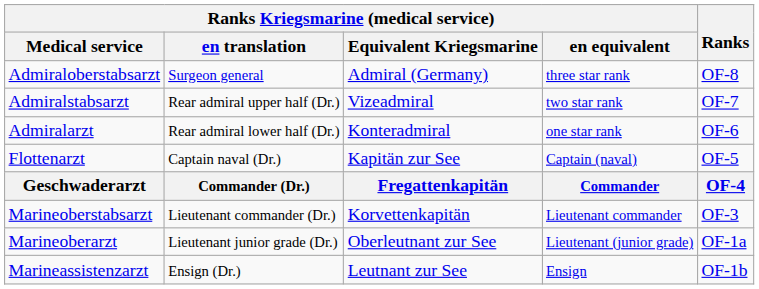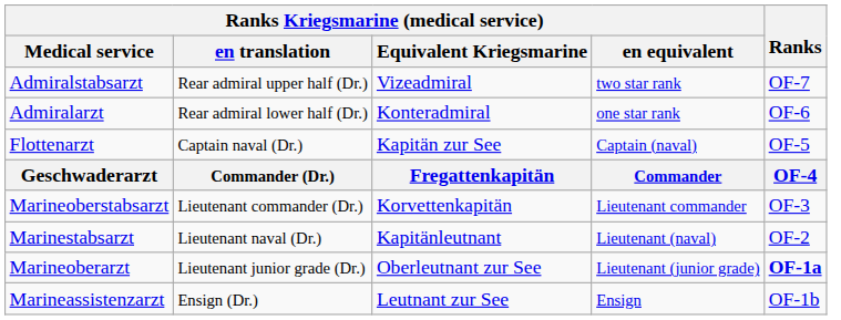- row: Admiraloberstabsarzt | Surgeon general | Admiral (Germany) | three star rank | OF-8
+ row: Marinestabsarzt | Lieutenant naval (Dr.) | Kapitänleutnant | Lieutenant (naval) | OF-2
Marineoberarzt | Ranks: normal -> bold
